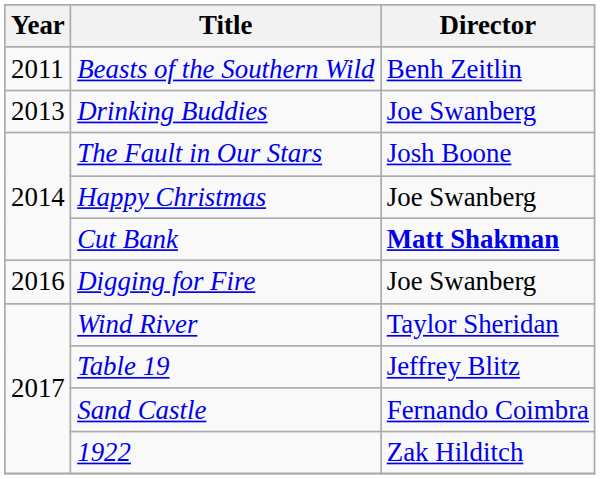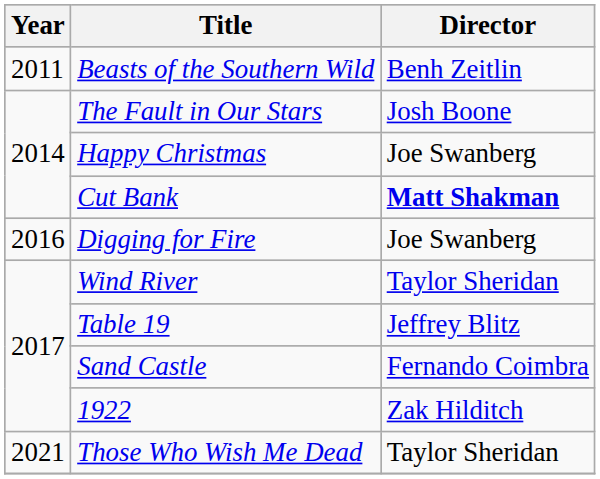- row: 2013 | Drinking Buddies | Joe Swanberg
+ row: 2021 | Those Who Wish Me Dead | Taylor Sheridan
